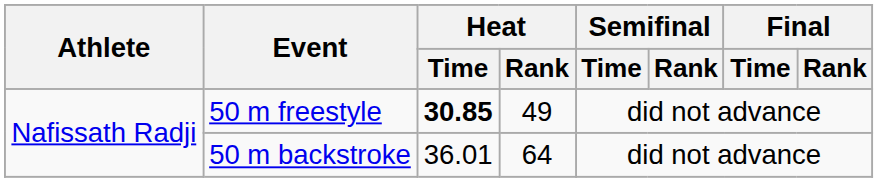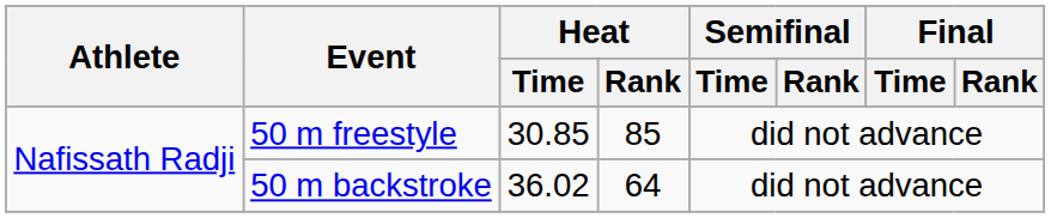50 m freestyle | Heat / Time: bold -> normal
50 m freestyle | Heat / Rank: 49 -> 85
50 m backstroke | Heat / Time: 36.01 -> 36.02
